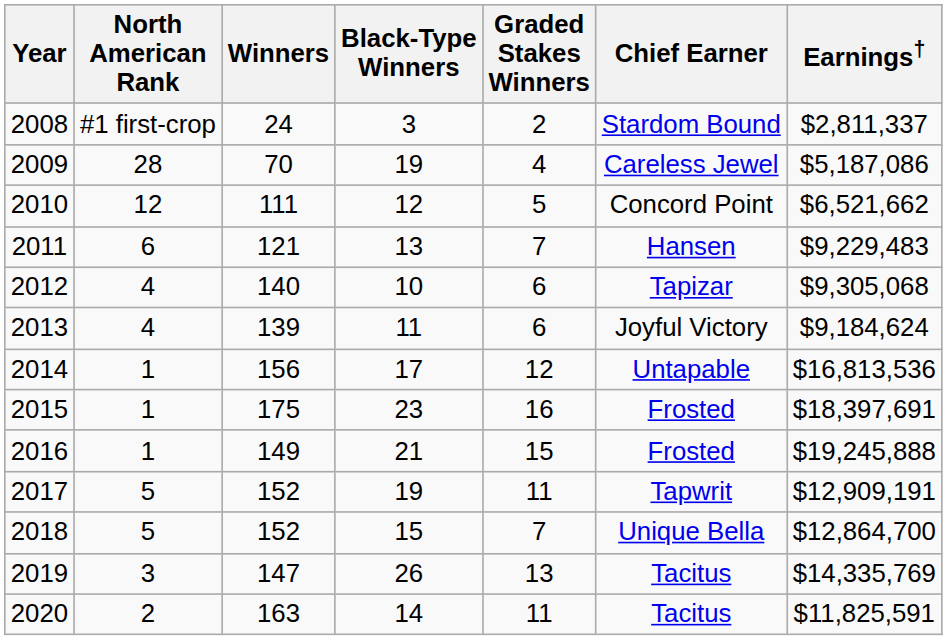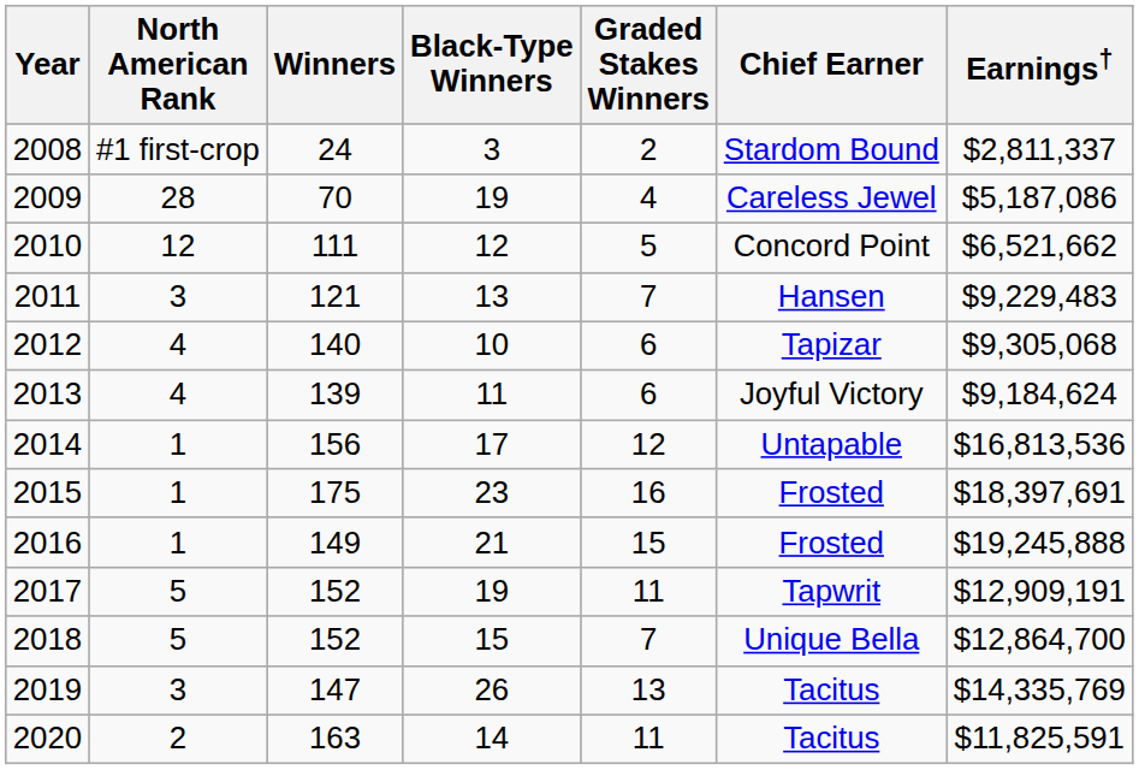2011 | North American Rank: 6 -> 3
